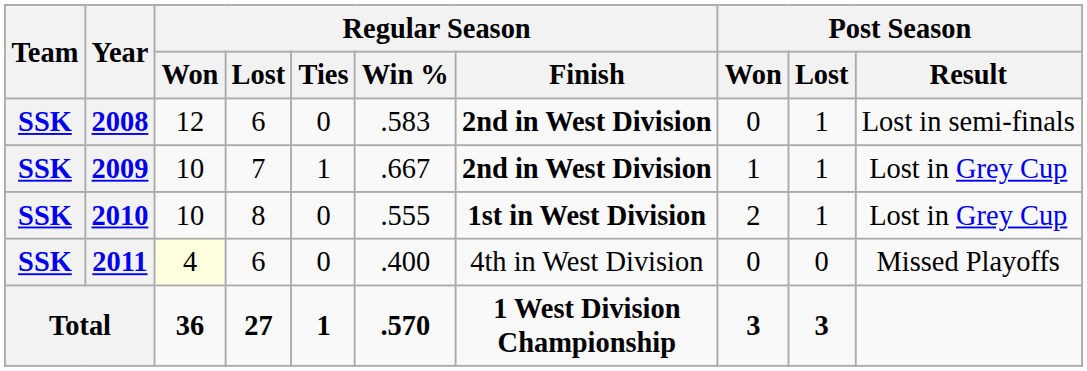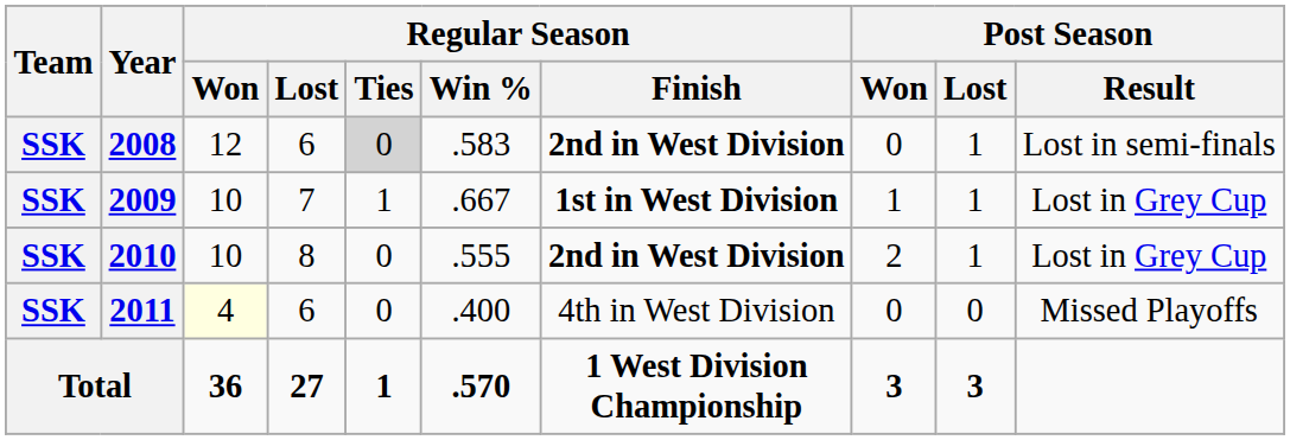2008 | Regular Season / Ties: no background -> lightgrey background
2009 | Regular Season / Finish: 2nd in West Division -> 1st in West Division
2010 | Regular Season / Finish: 1st in West Division -> 2nd in West Division
